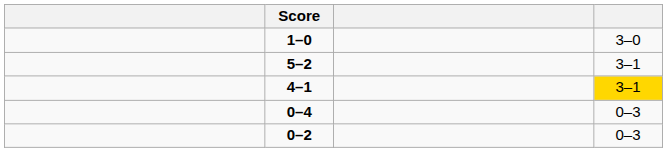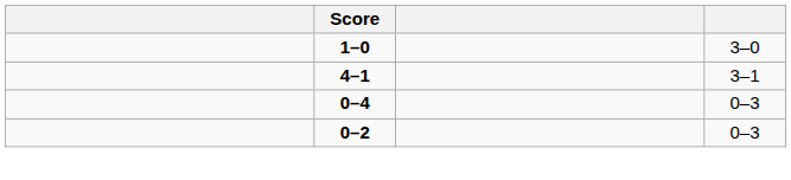- row: 5–2 | 3–1
4–1 | column 4: gold background -> no background
